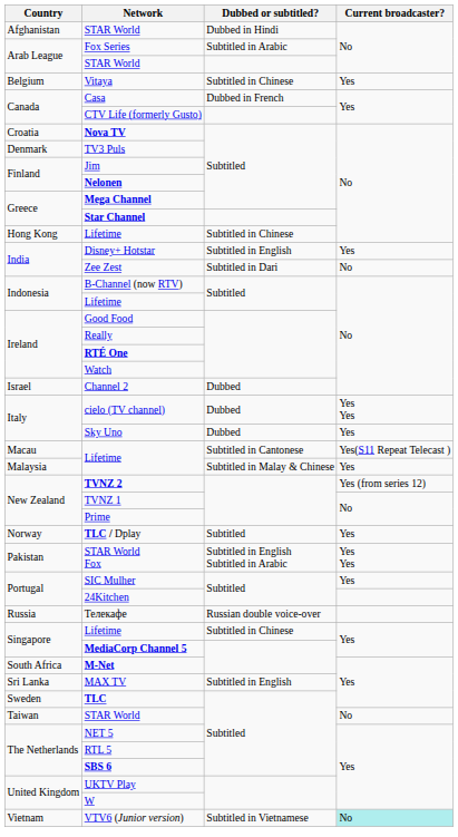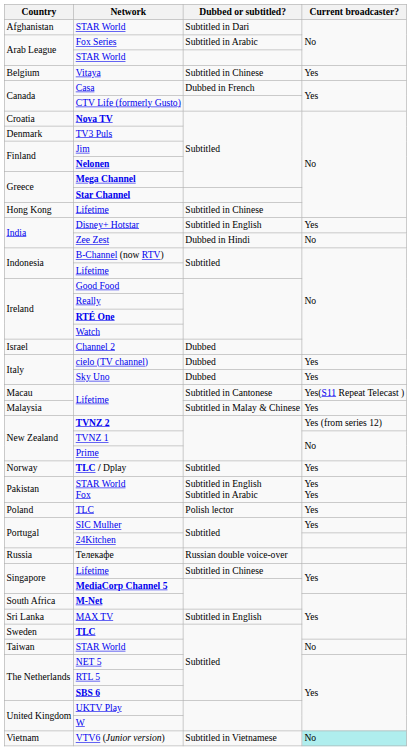Afghanistan / STAR World | Dubbed or subtitled?: Dubbed in Hindi -> Subtitled in Dari
Zee Zest | Dubbed or subtitled?: Subtitled in Dari -> Dubbed in Hindi
cielo (TV channel) | Current broadcaster?: Yes Yes -> Yes
+ row: Poland | TLC | Polish lector | Yes
